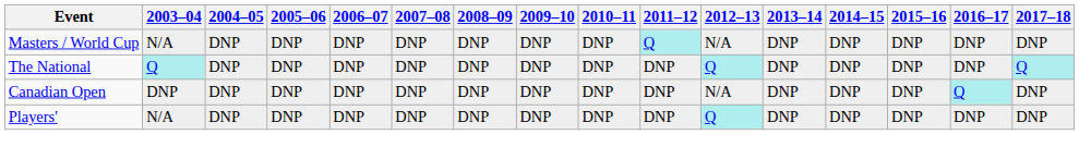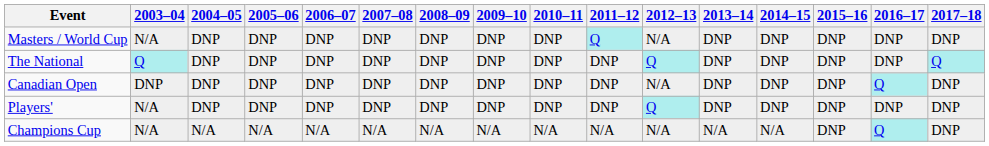+ row: Champions Cup | N/A | N/A | N/A | N/A | N/A | N/A | N/A | N/A | N/A | N/A | N/A | N/A | DNP | Q | DNP
